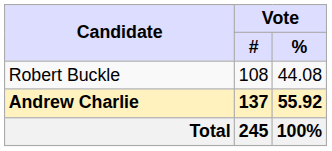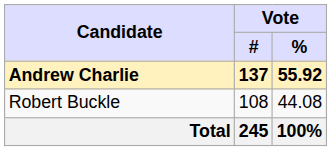rows swapped: Andrew Charlie <-> Robert Buckle
